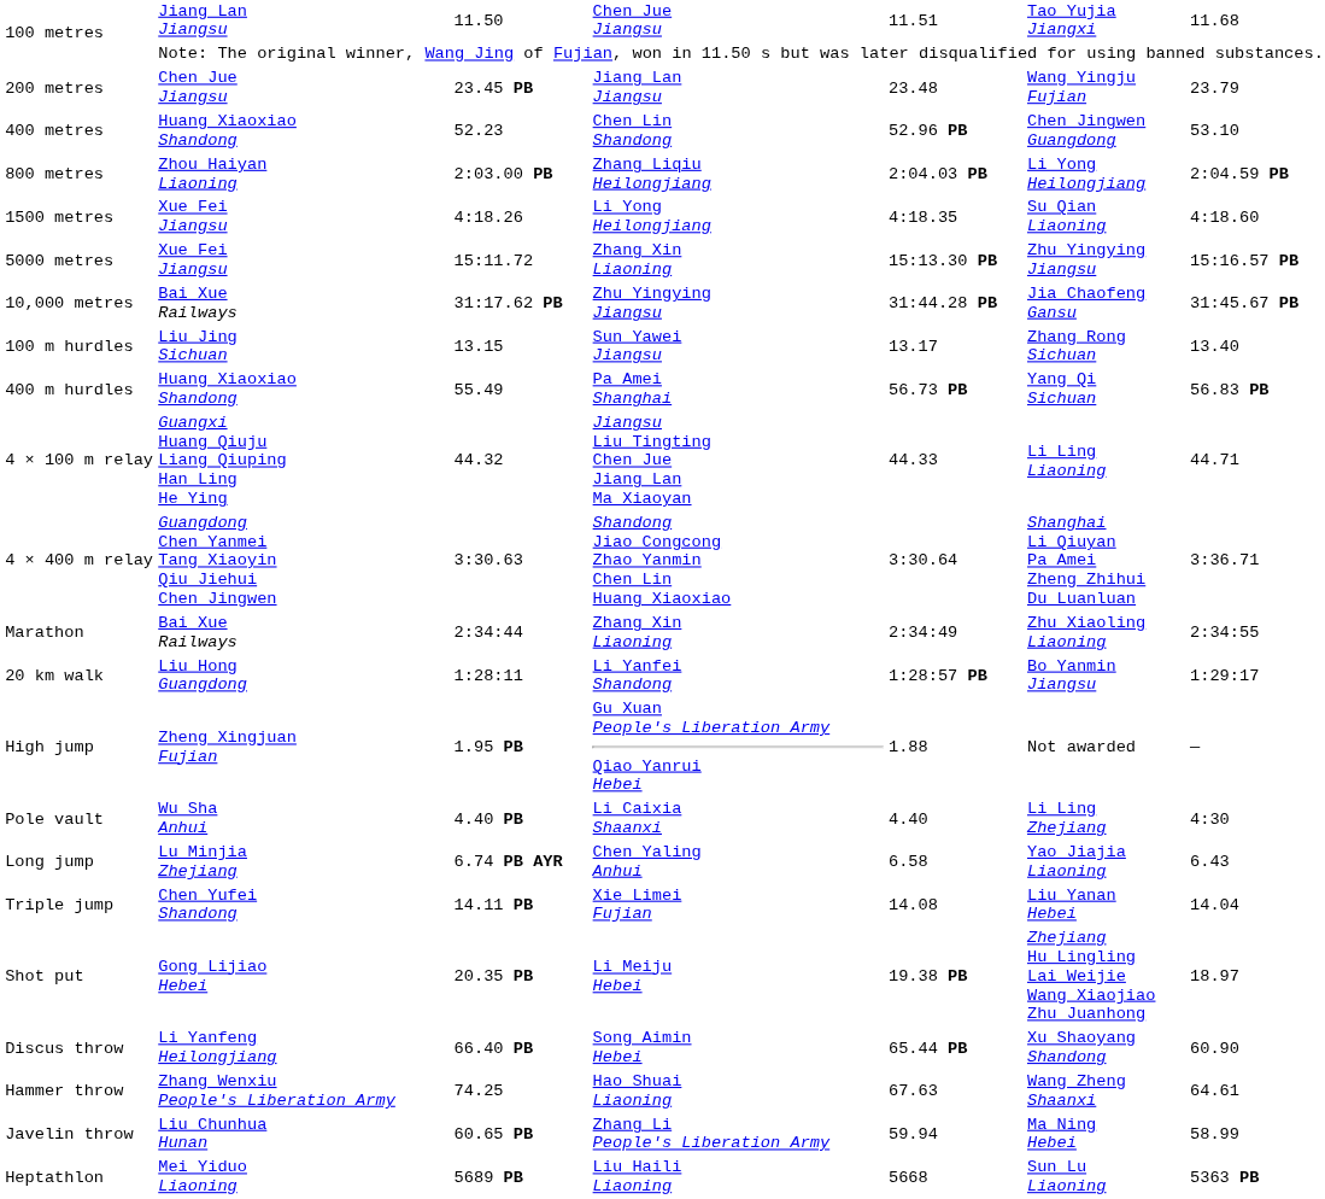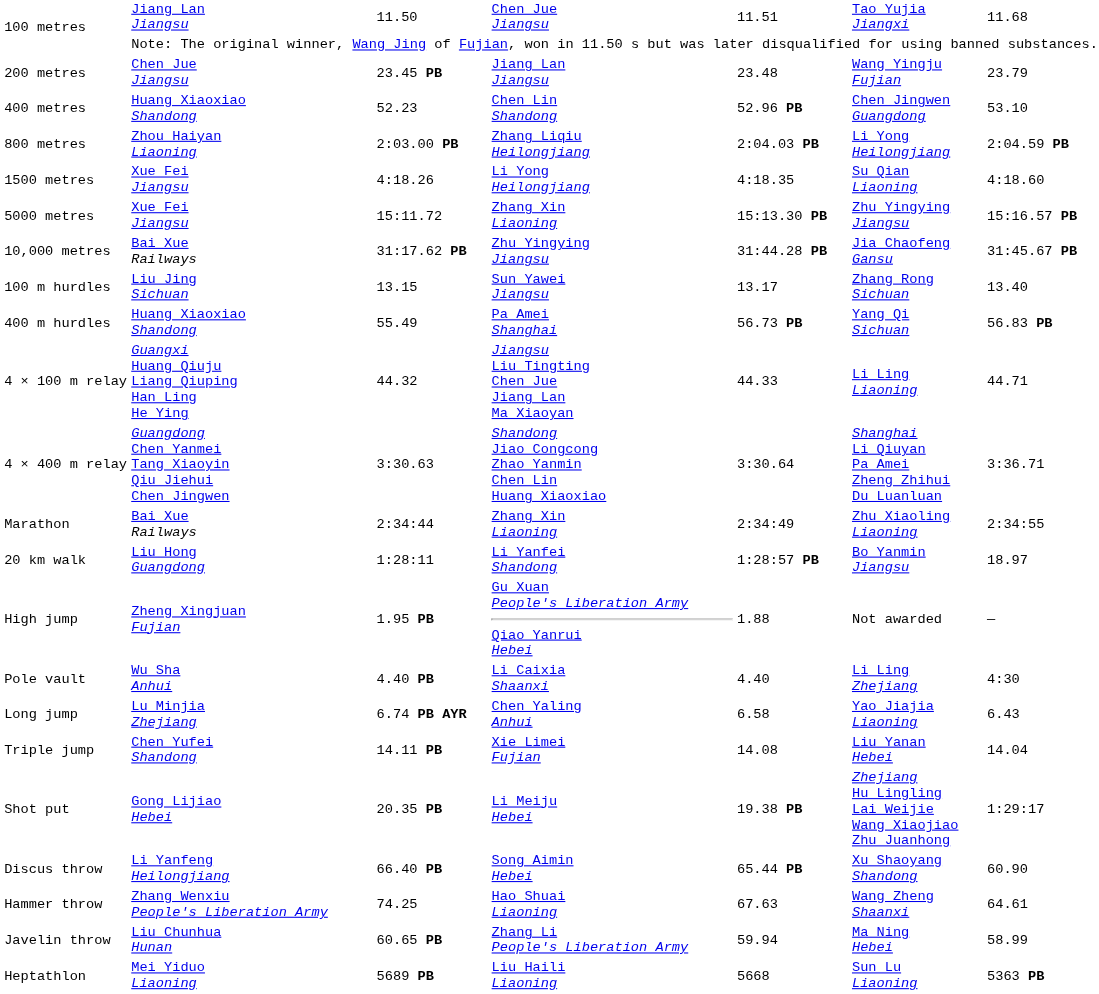20 km walk | column 7: 1:29:17 -> 18.97
Shot put | column 7: 18.97 -> 1:29:17
